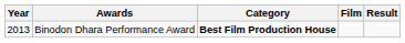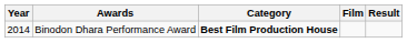Binodon Dhara Performance Award | Year: 2013 -> 2014
